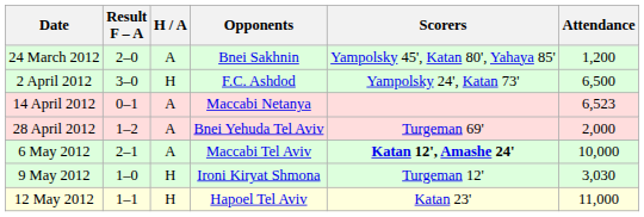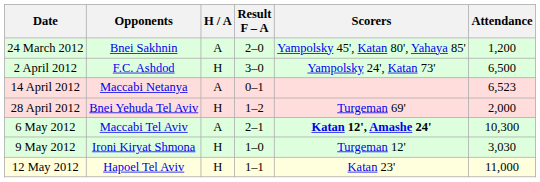columns swapped: Opponents <-> Result F – A
28 April 2012 | H / A: A -> H
6 May 2012 | Attendance: 10,000 -> 10,300
